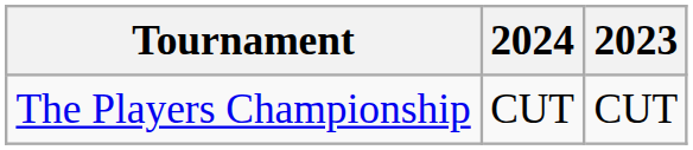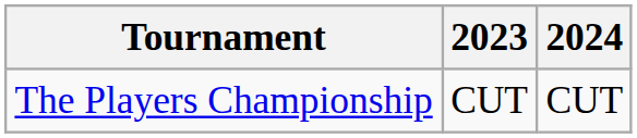columns swapped: 2023 <-> 2024
